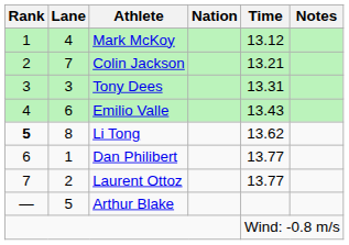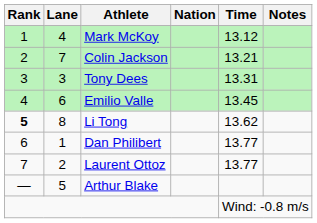Emilio Valle | Time: 13.43 -> 13.45
